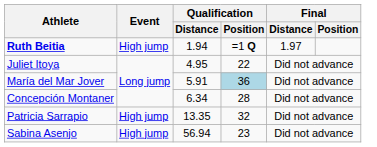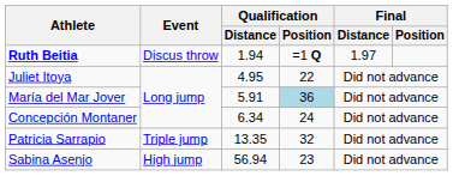Ruth Beitia | Event: High jump -> Discus throw
Concepción Montaner | Qualification / Position: 28 -> 24
Patricia Sarrapio | Event: High jump -> Triple jump
